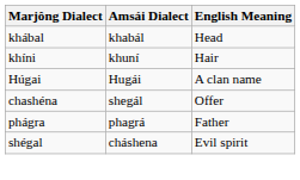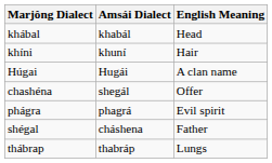phágra | English Meaning: Father -> Evil spirit
shégal | English Meaning: Evil spirit -> Father
+ row: thábrap | thabráp | Lungs
